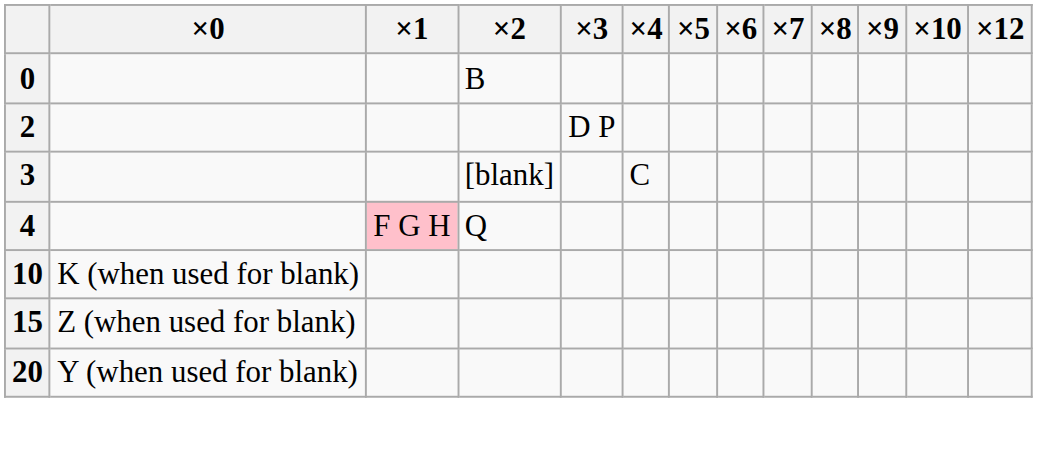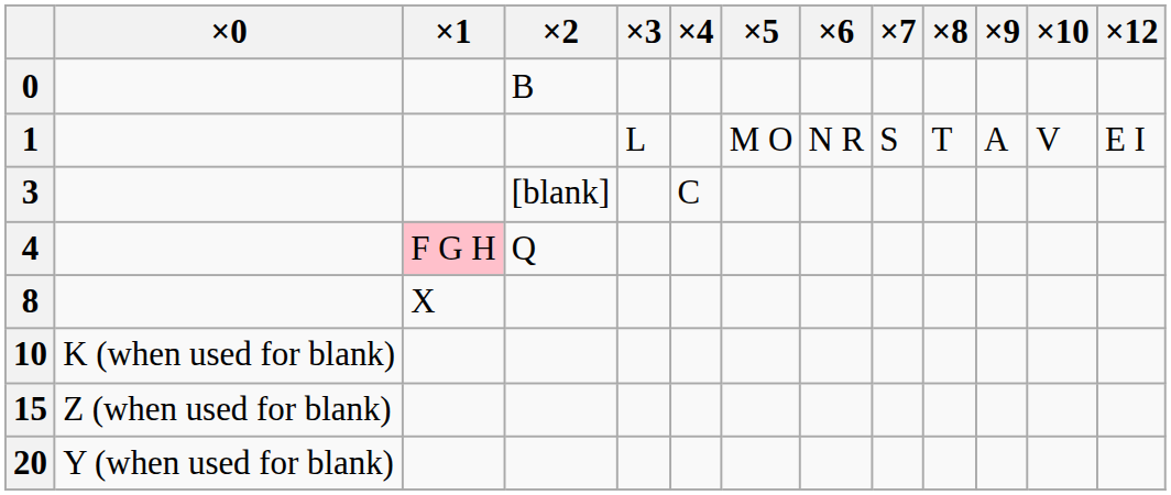+ row: 1 | L | M O | N R | S | T | A | V | E I
- row: 2 | D P
+ row: 8 | X
